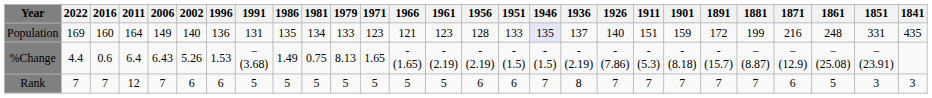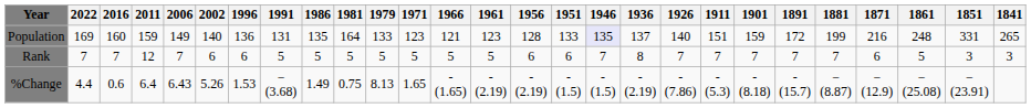Population | 2011: 164 -> 159
Population | 1981: 134 -> 164
Population | 1841: 435 -> 265
rows swapped: Rank <-> %Change
